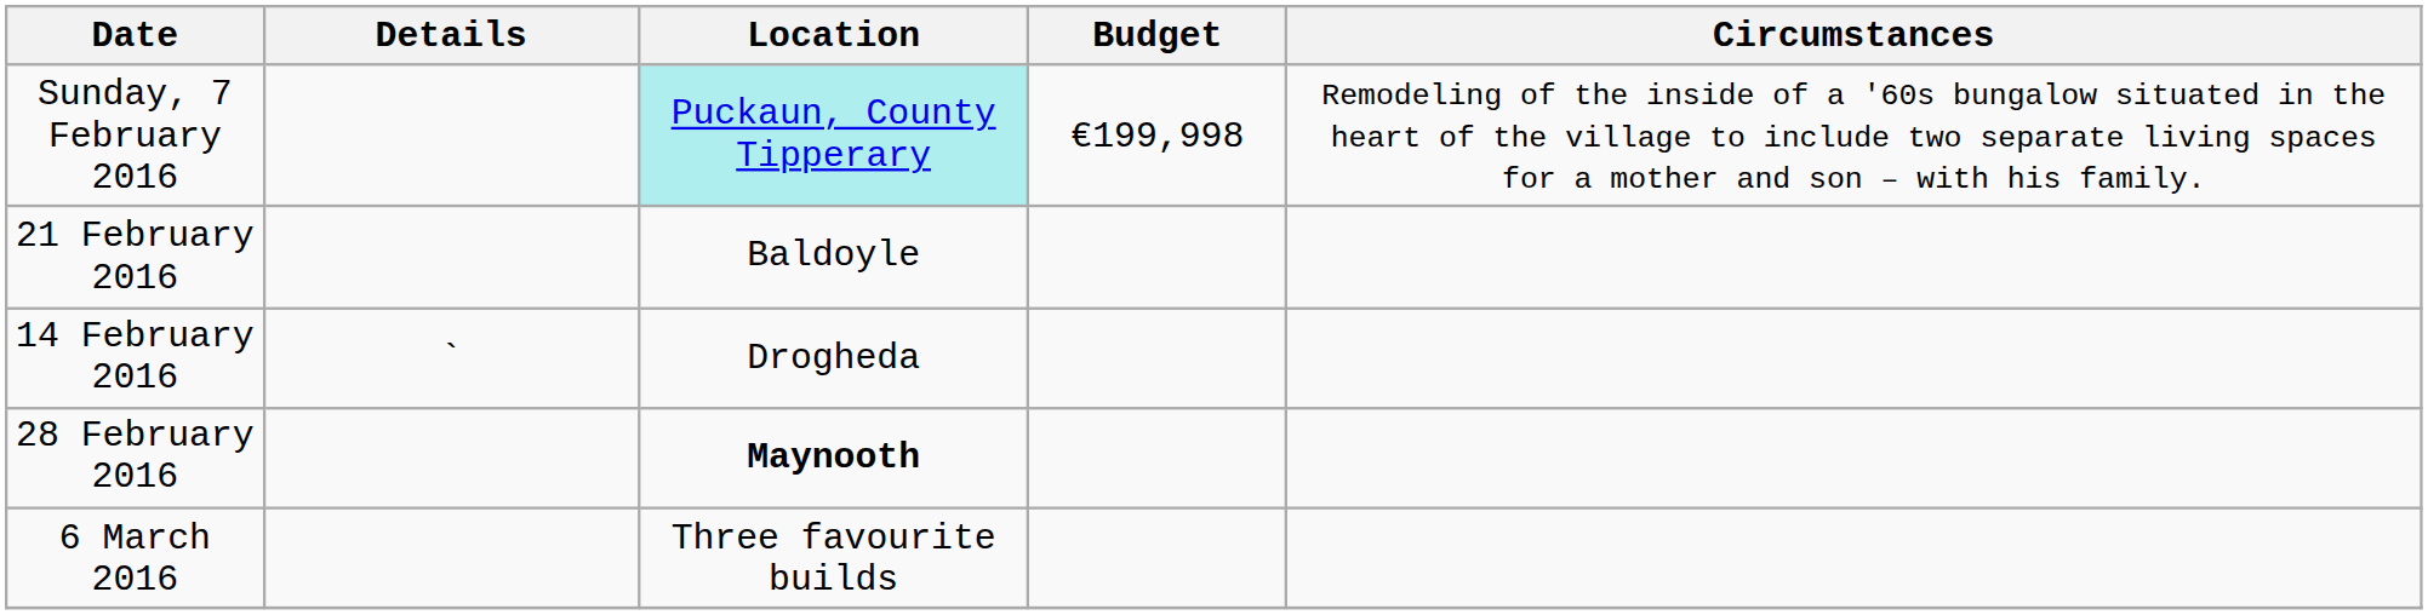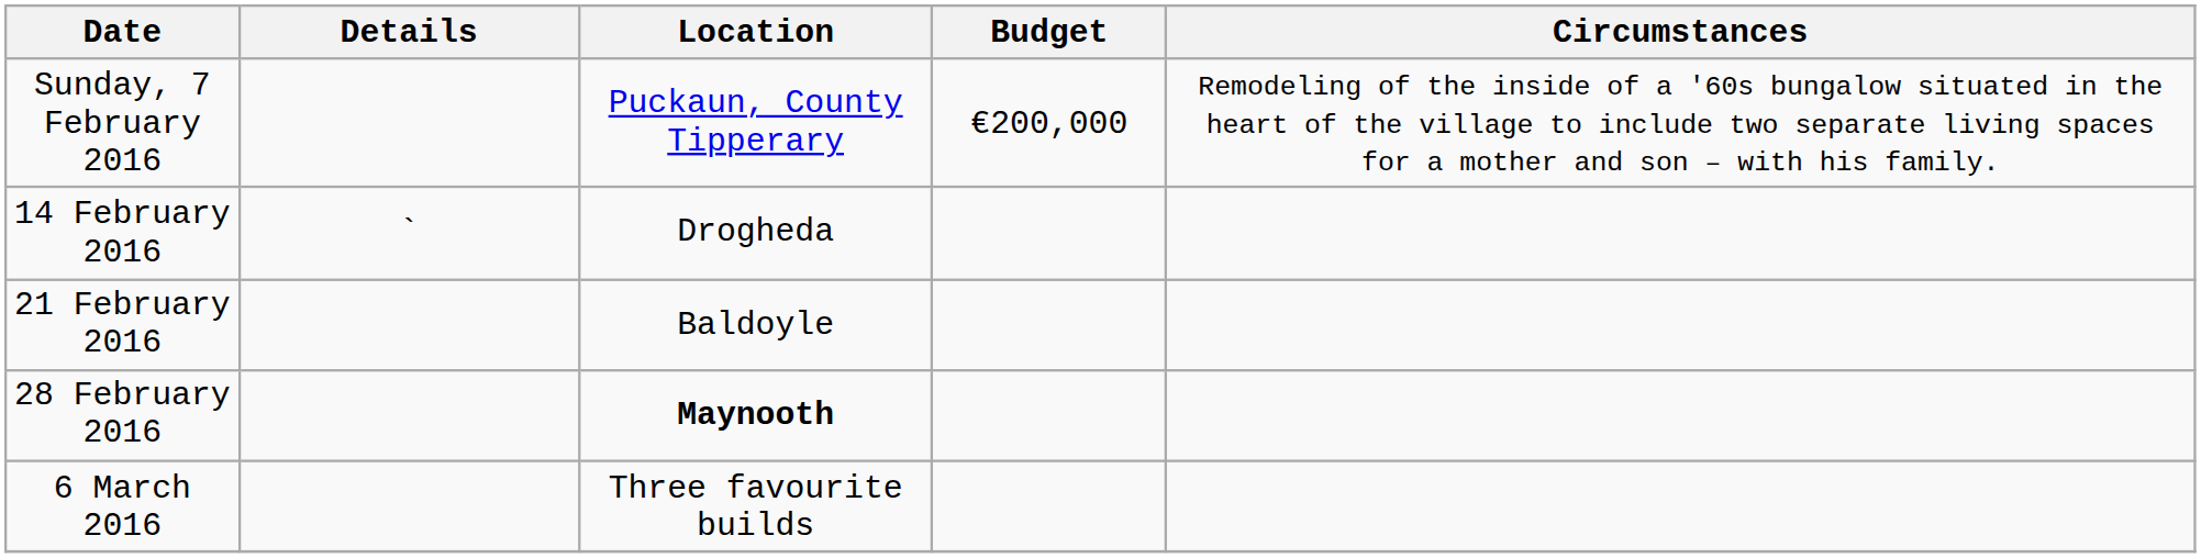Sunday, 7 February 2016 | Location: paleturquoise background -> no background
Sunday, 7 February 2016 | Budget: €199,998 -> €200,000
rows swapped: 14 February 2016 <-> 21 February 2016
